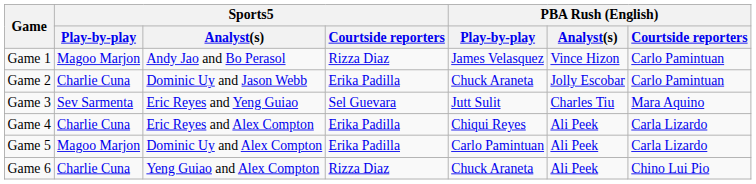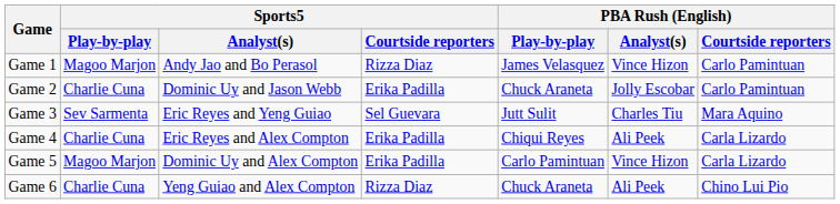Game 5 | PBA Rush (English) / Analyst(s): Ali Peek -> Vince Hizon
